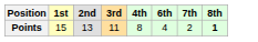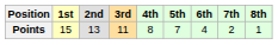+ column: 5th | 7
Points | 8th: bold -> normal
